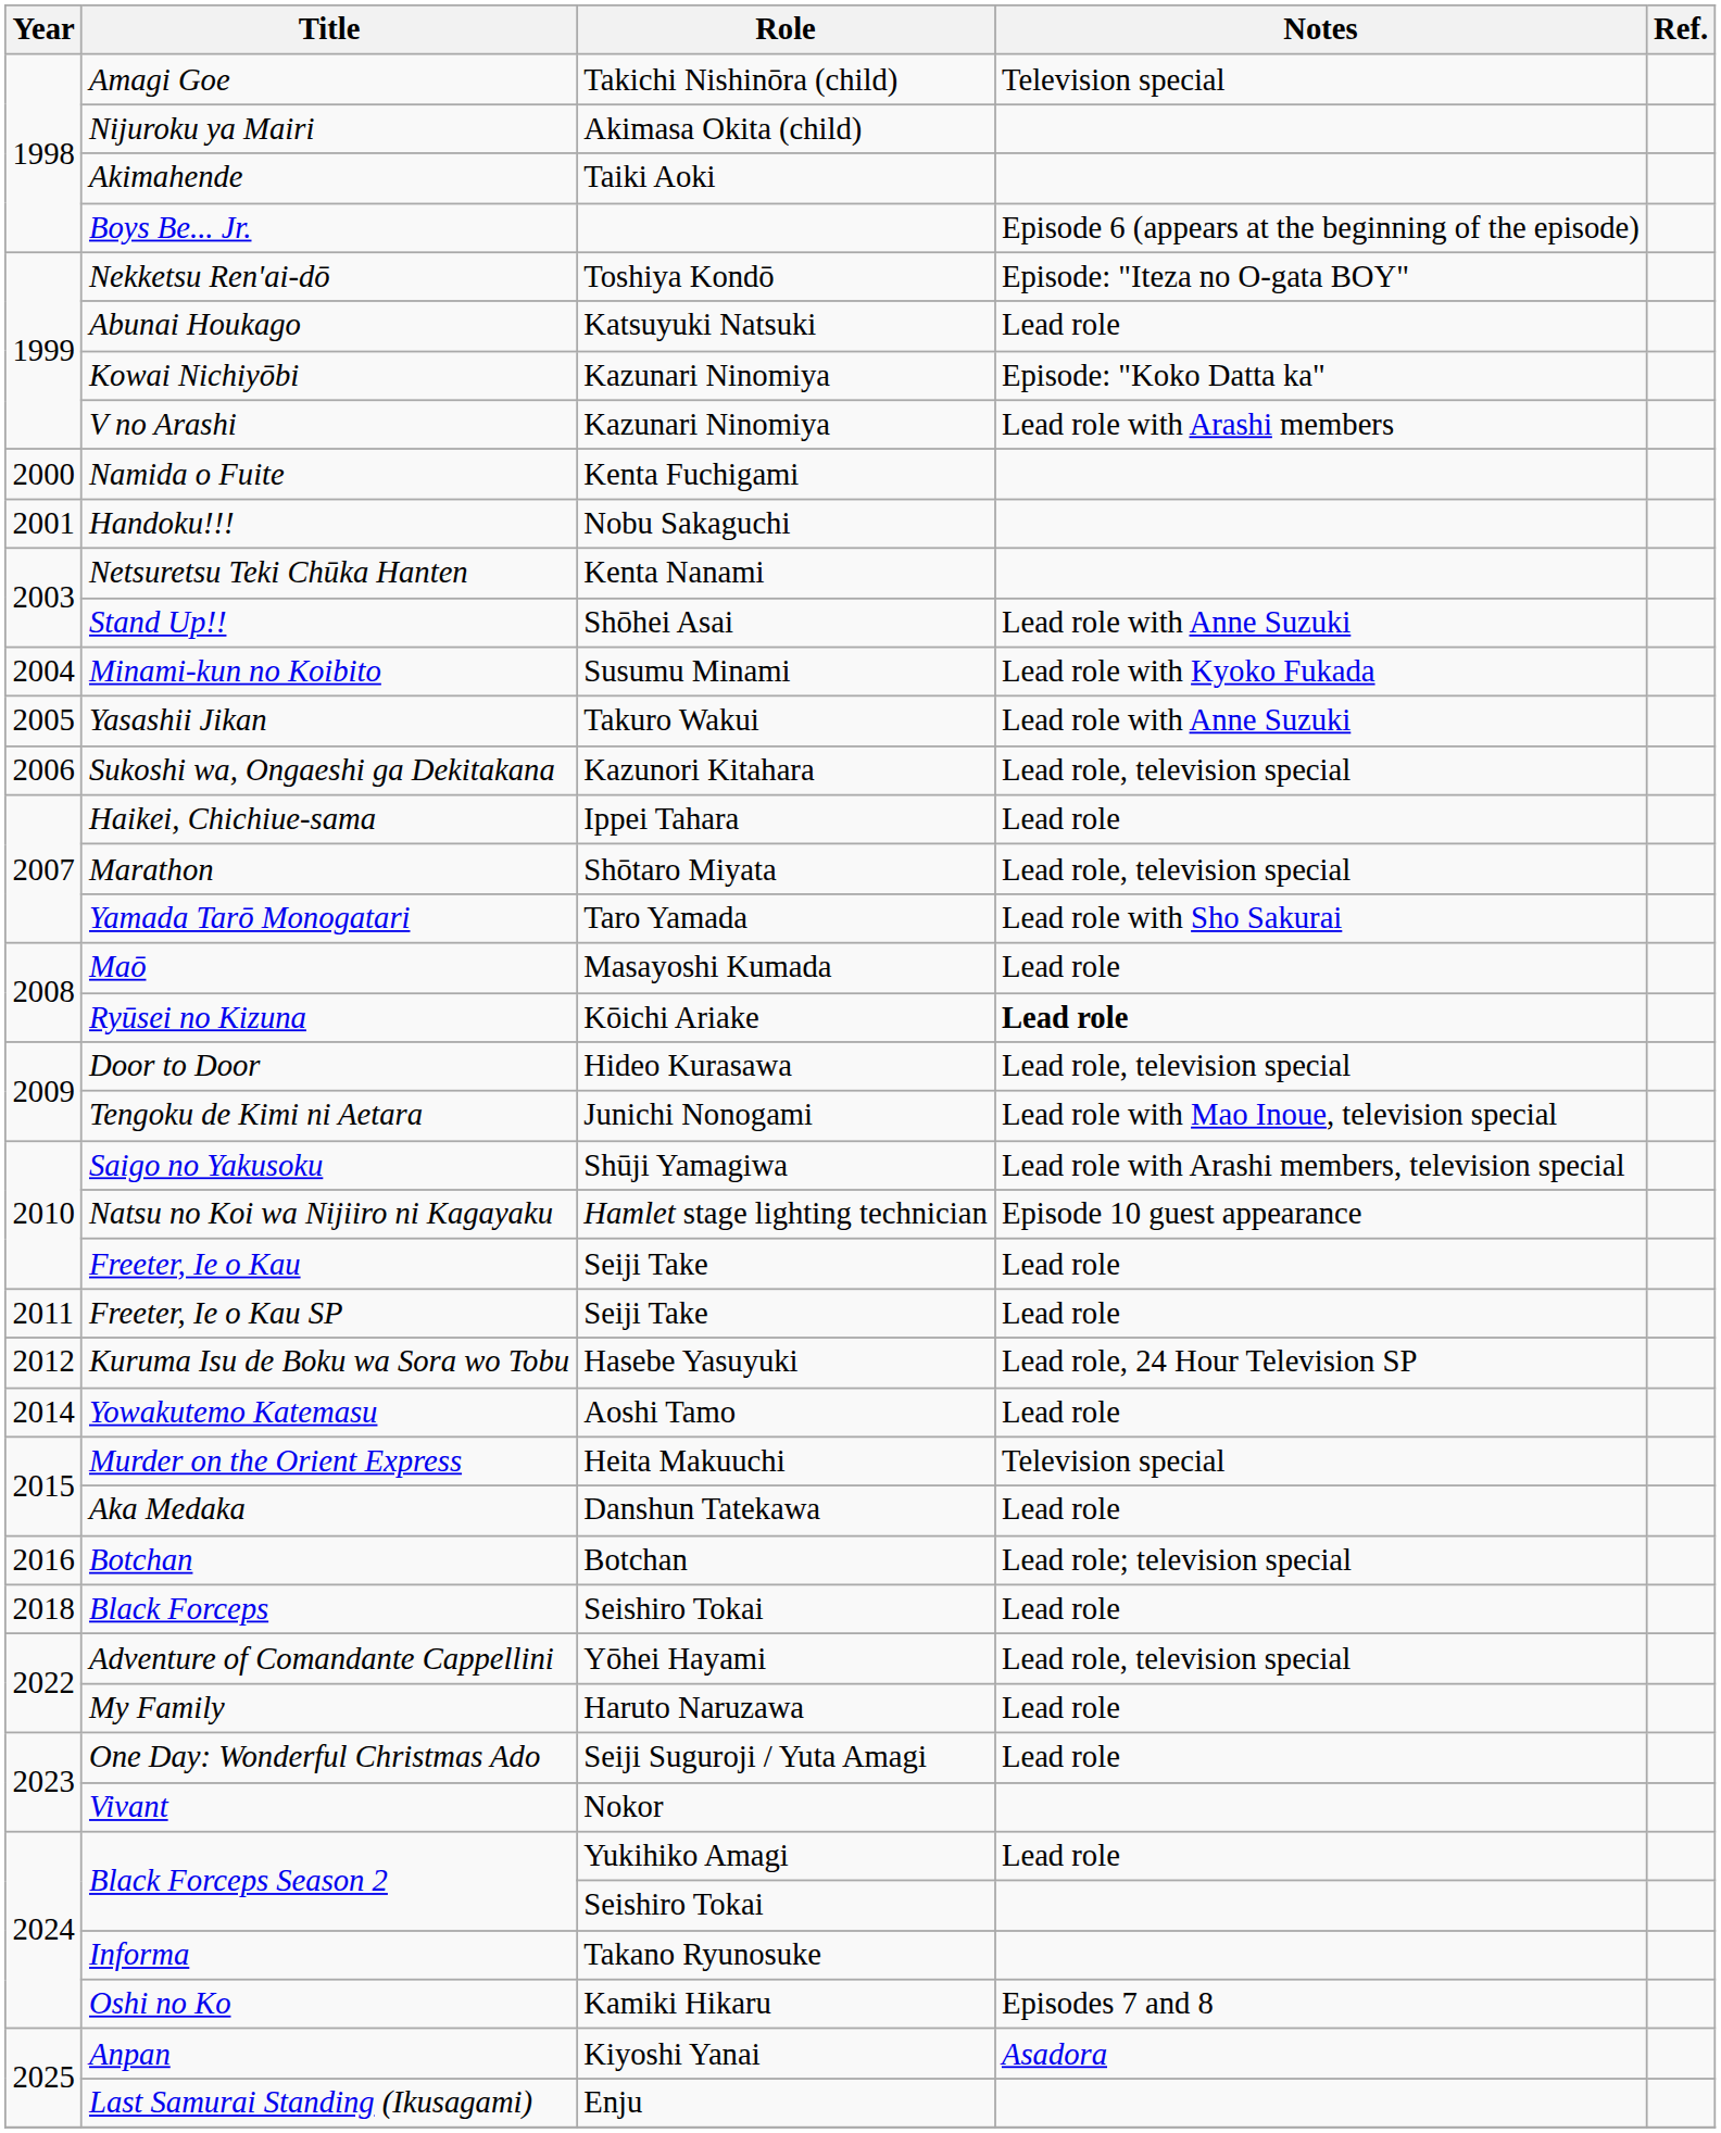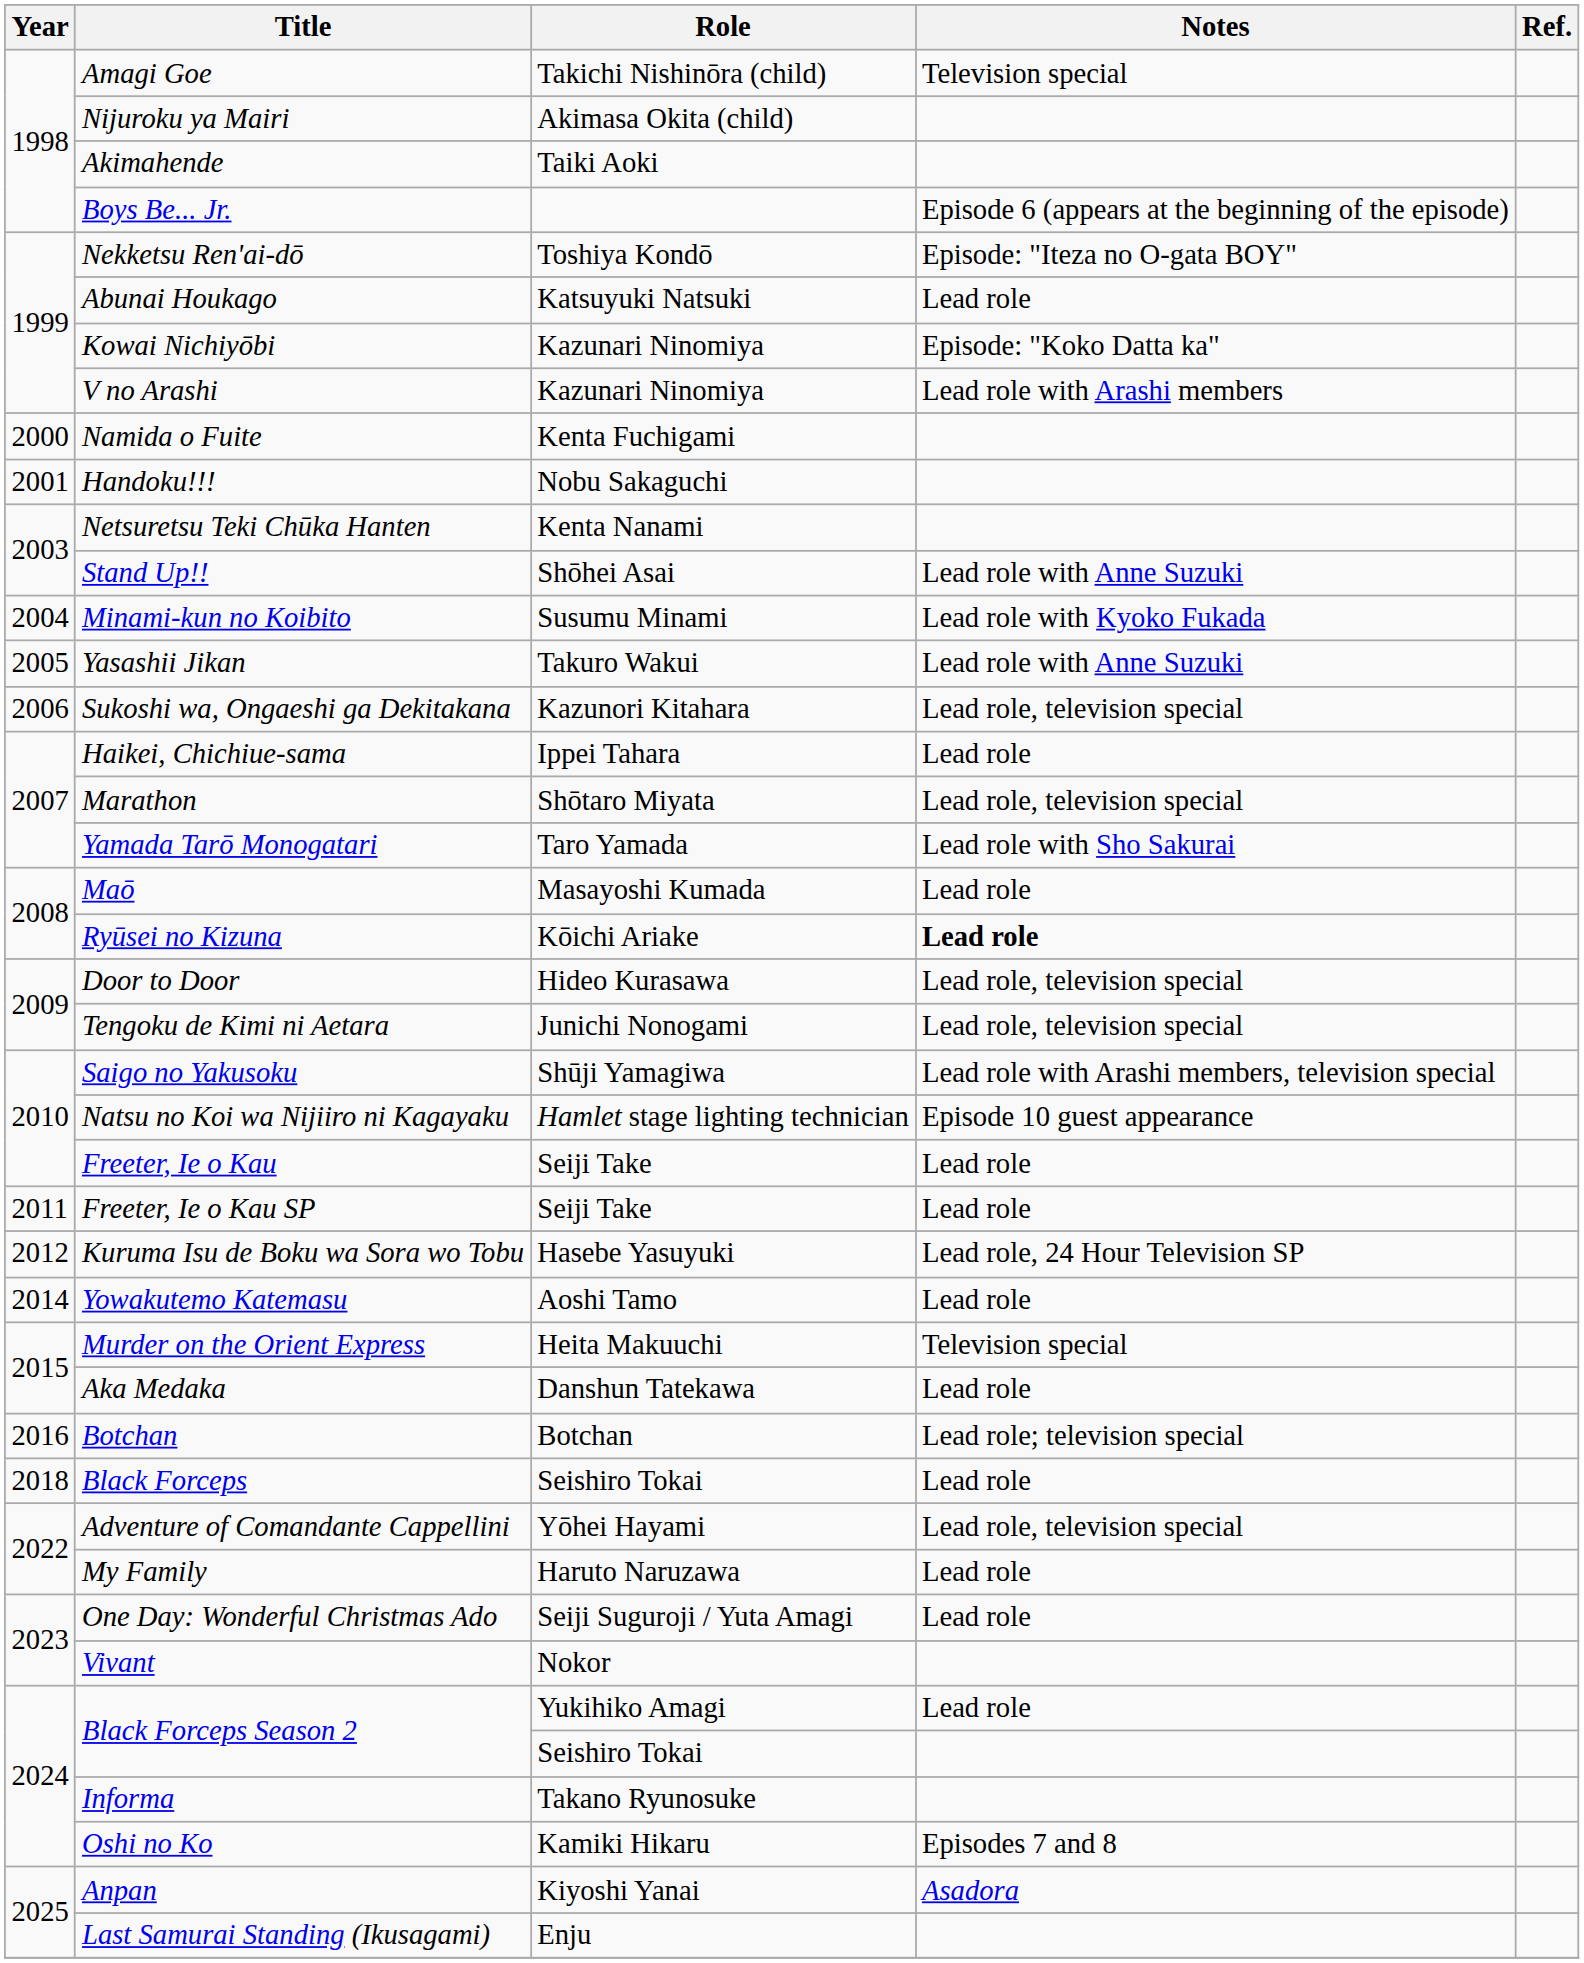Tengoku de Kimi ni Aetara | Notes: Lead role with Mao Inoue, television special -> Lead role, television special
